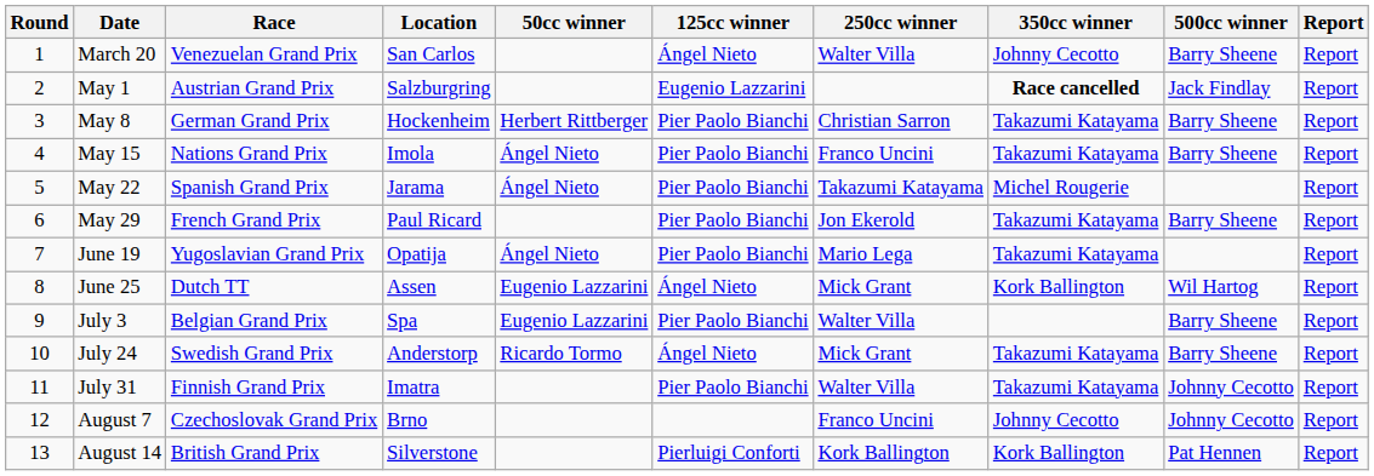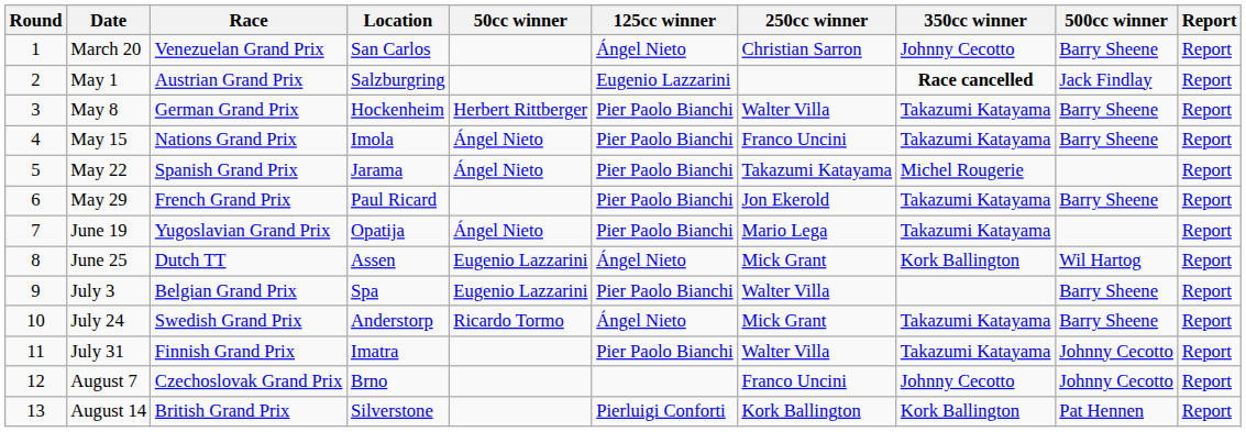March 20 | 250cc winner: Walter Villa -> Christian Sarron
May 8 | 250cc winner: Christian Sarron -> Walter Villa
